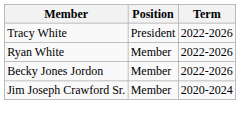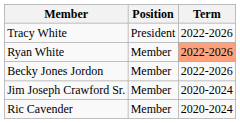Ryan White | Term: no background -> lightsalmon background
+ row: Ric Cavender | Member | 2020-2024
